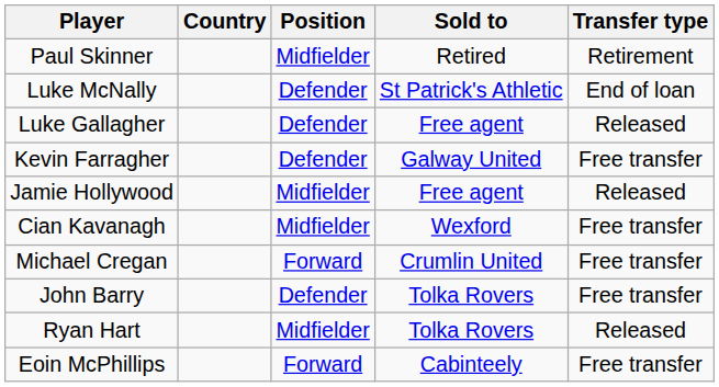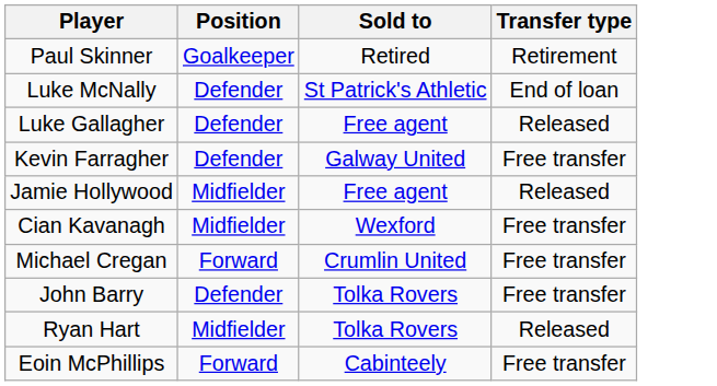- column: Country
Paul Skinner | Position: Midfielder -> Goalkeeper
